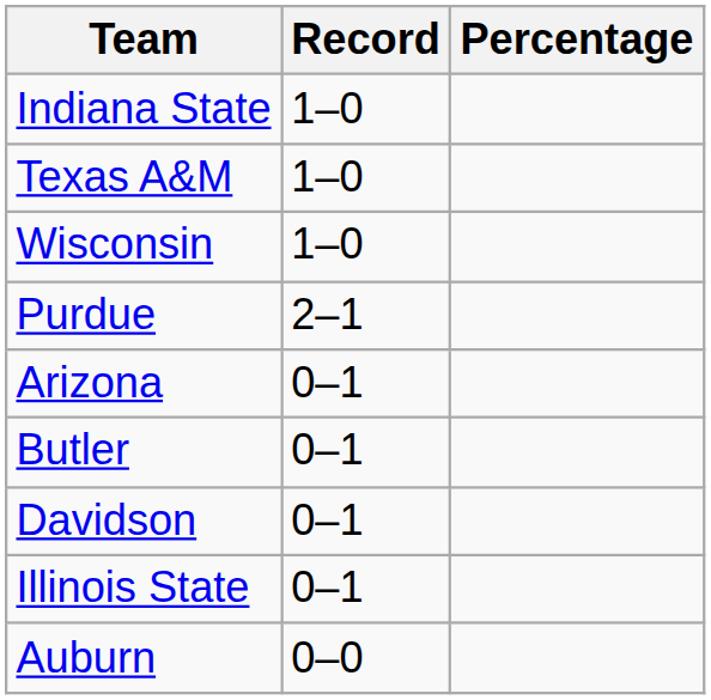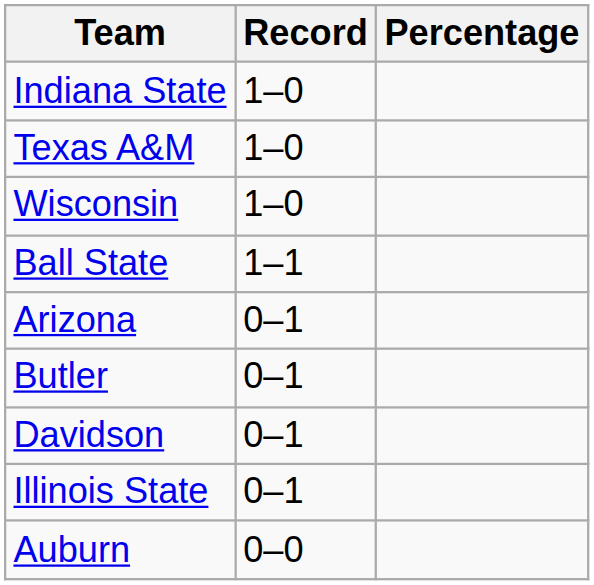- row: Purdue | 2–1
+ row: Ball State | 1–1
